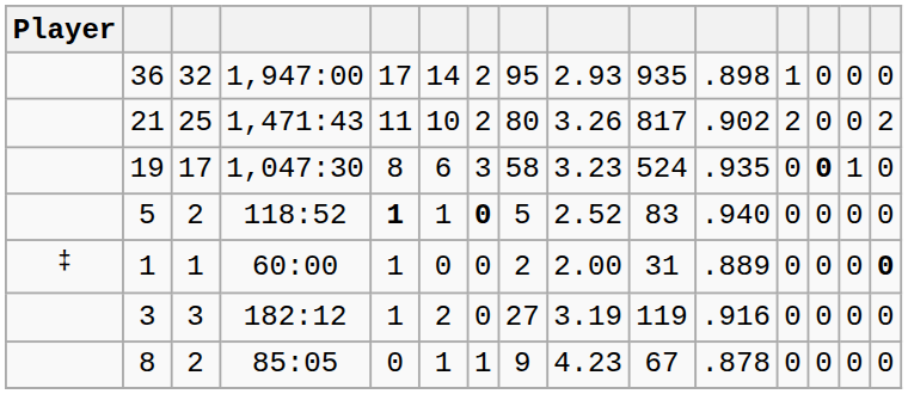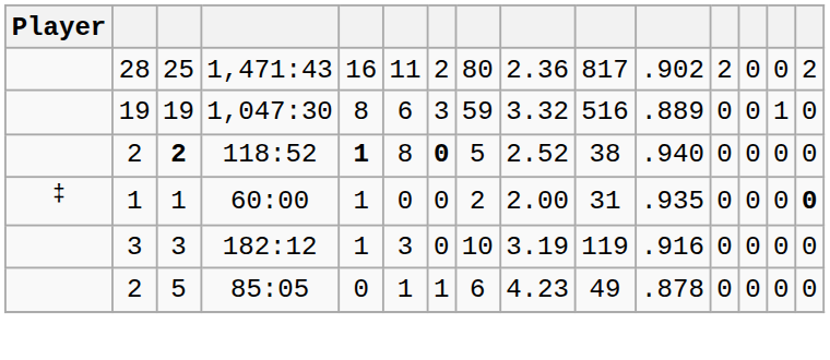- row: 36 | 32 | 1,947:00 | 17 | 14 | 2 | 95 | 2.93 | 935 | .898 | 1 | 0 | 0 | 0
1,471:43 | column 2: 21 -> 28
1,471:43 | column 5: 11 -> 16
1,471:43 | column 6: 10 -> 11
1,471:43 | column 9: 3.26 -> 2.36
1,047:30 | column 3: 17 -> 19
1,047:30 | column 8: 58 -> 59
1,047:30 | column 9: 3.23 -> 3.32
1,047:30 | column 10: 524 -> 516
1,047:30 | column 11: .935 -> .889
1,047:30 | column 13: bold -> normal
118:52 | column 2: 5 -> 2
118:52 | column 3: normal -> bold
118:52 | column 6: 1 -> 8
118:52 | column 10: 83 -> 38
60:00 | column 11: .889 -> .935
182:12 | column 6: 2 -> 3
182:12 | column 8: 27 -> 10
85:05 | column 2: 8 -> 2
85:05 | column 3: 2 -> 5
85:05 | column 8: 9 -> 6
85:05 | column 10: 67 -> 49
